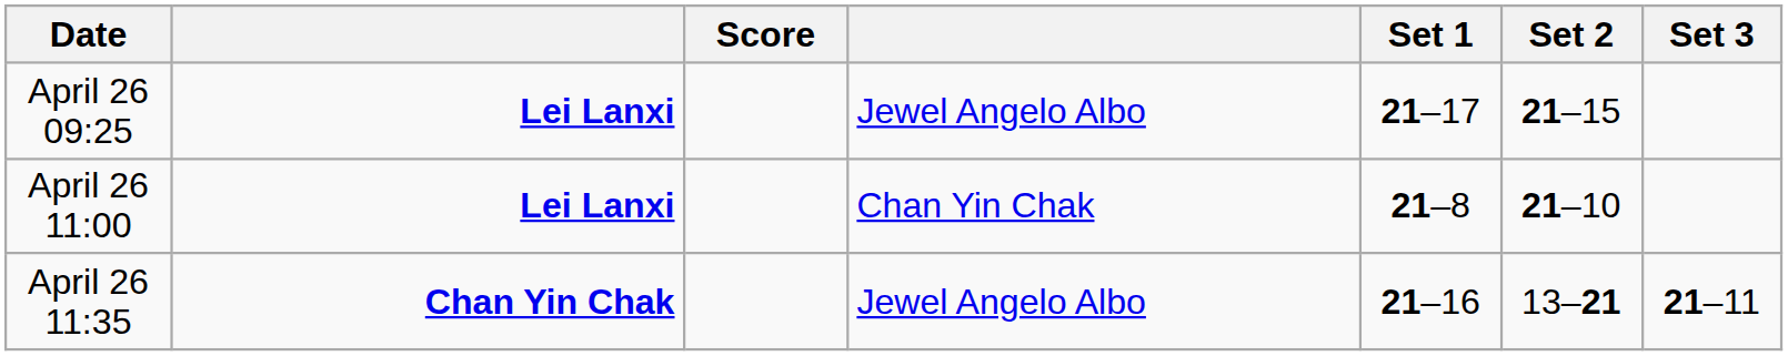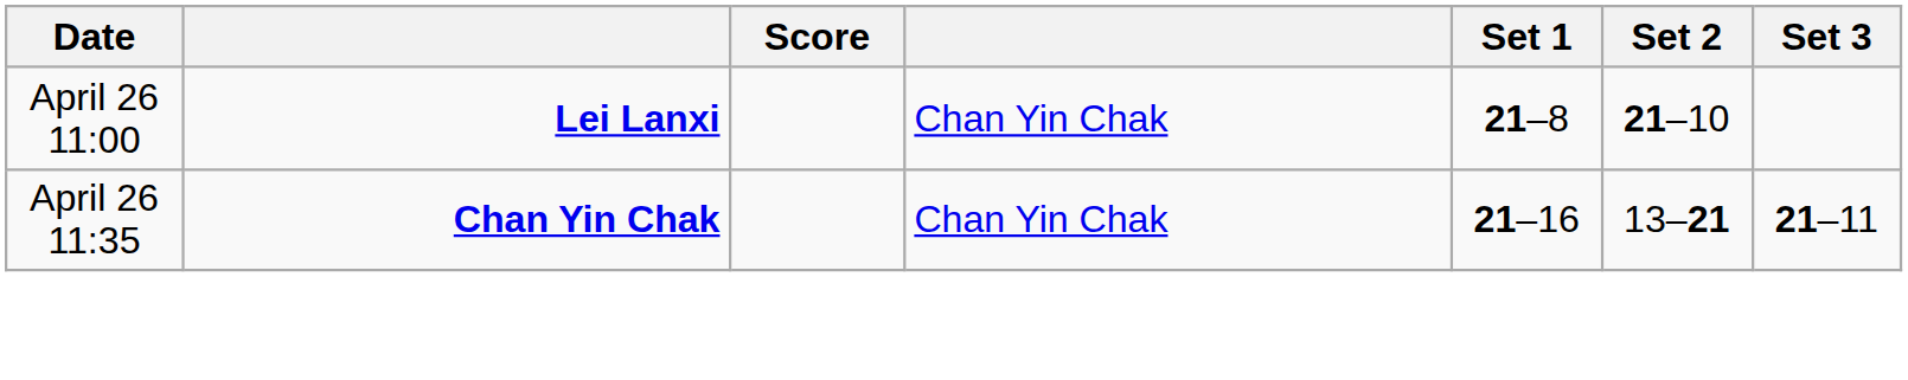- row: April 26 09:25 | Lei Lanxi | Jewel Angelo Albo | 21–17 | 21–15
April 26 11:35 | column 4: Jewel Angelo Albo -> Chan Yin Chak
